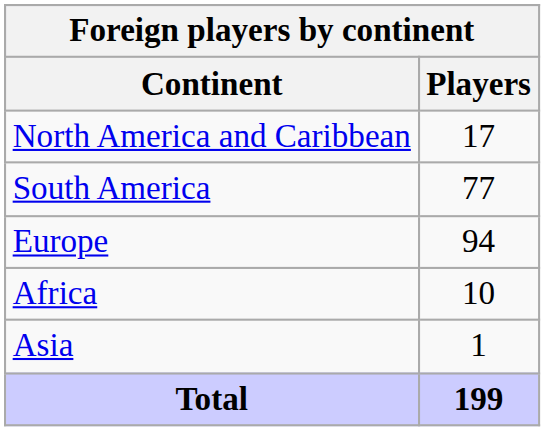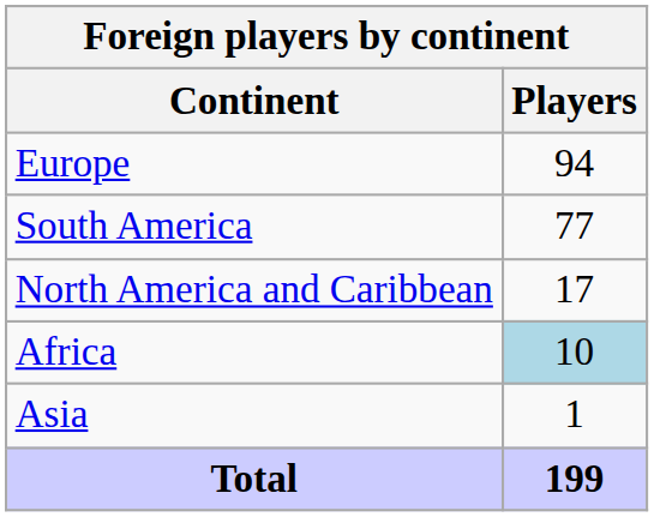rows swapped: Europe <-> North America and Caribbean
Africa | Players: no background -> lightblue background
